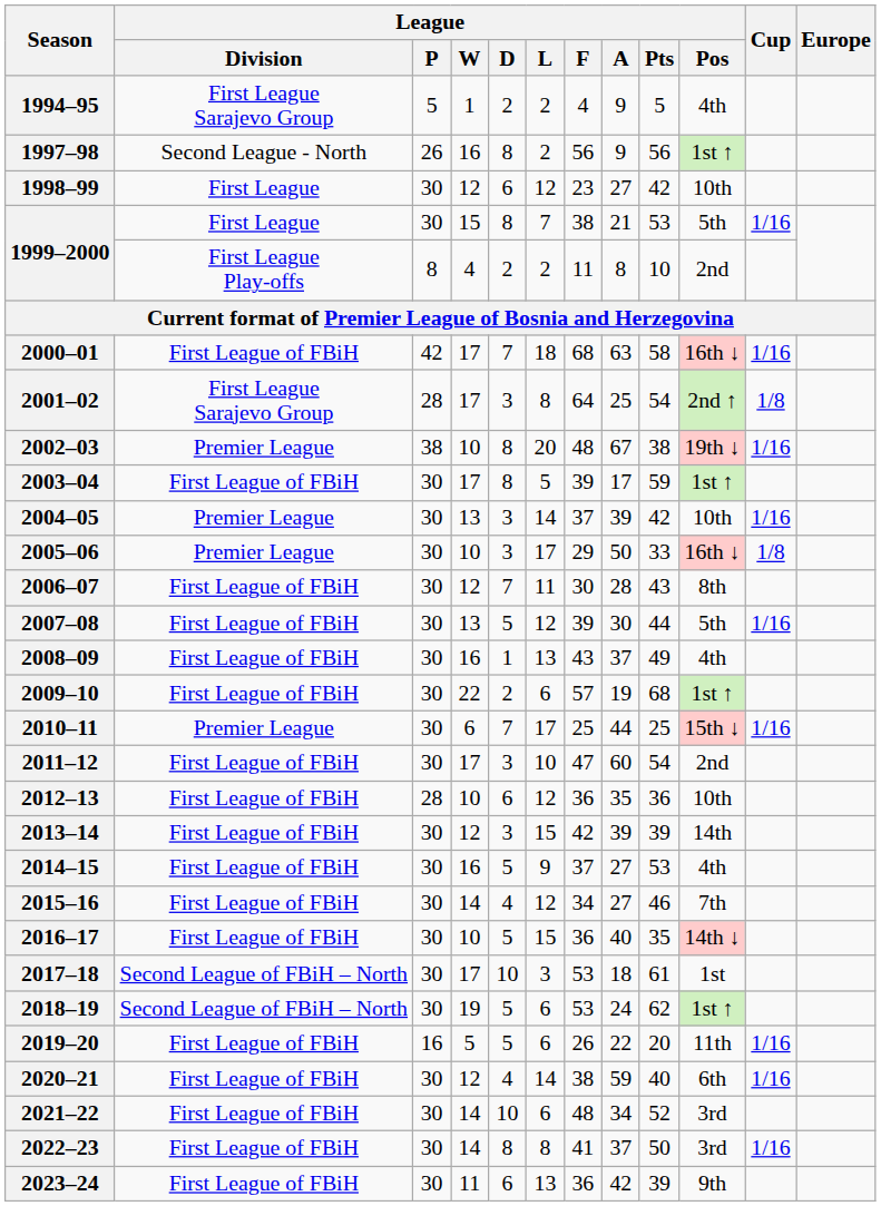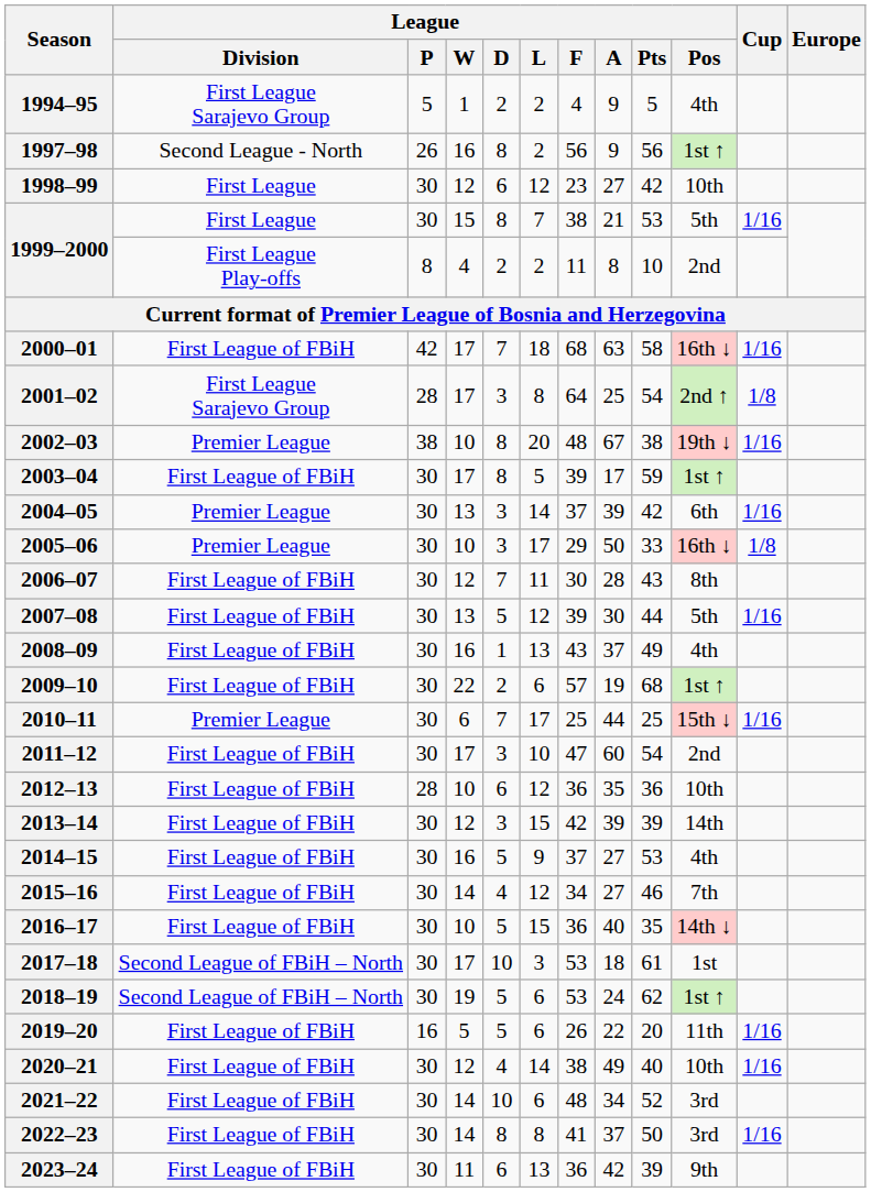2004–05 | League / Pos: 10th -> 6th
2020–21 | League / A: 59 -> 49
2020–21 | League / Pos: 6th -> 10th
